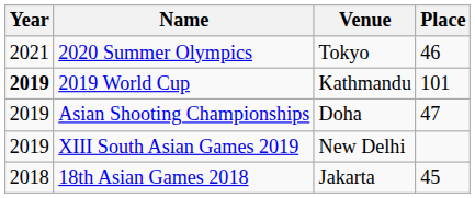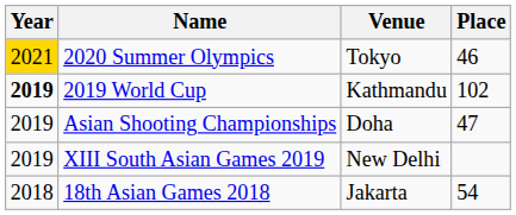2020 Summer Olympics | Year: no background -> gold background
2019 World Cup | Place: 101 -> 102
18th Asian Games 2018 | Place: 45 -> 54
